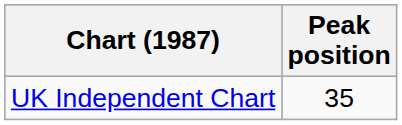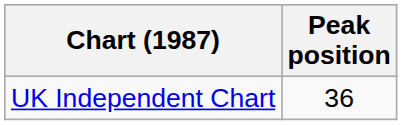UK Independent Chart | Peak position: 35 -> 36
